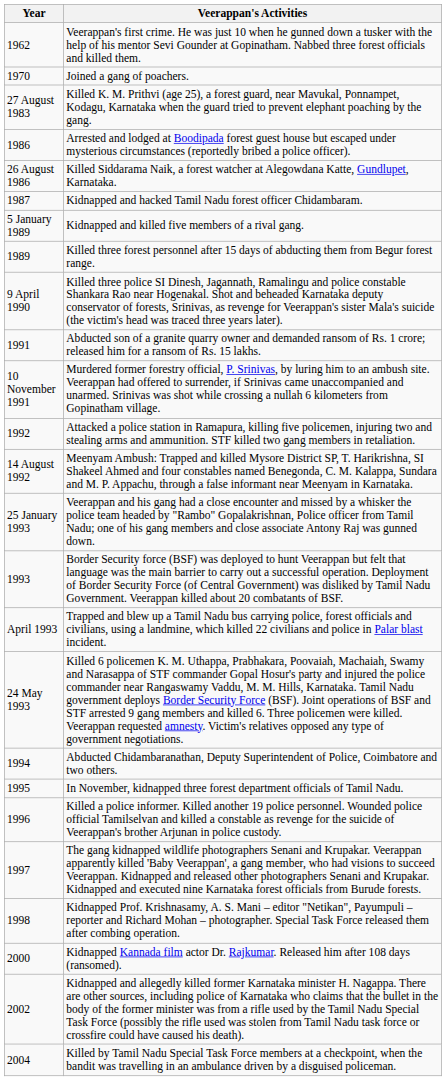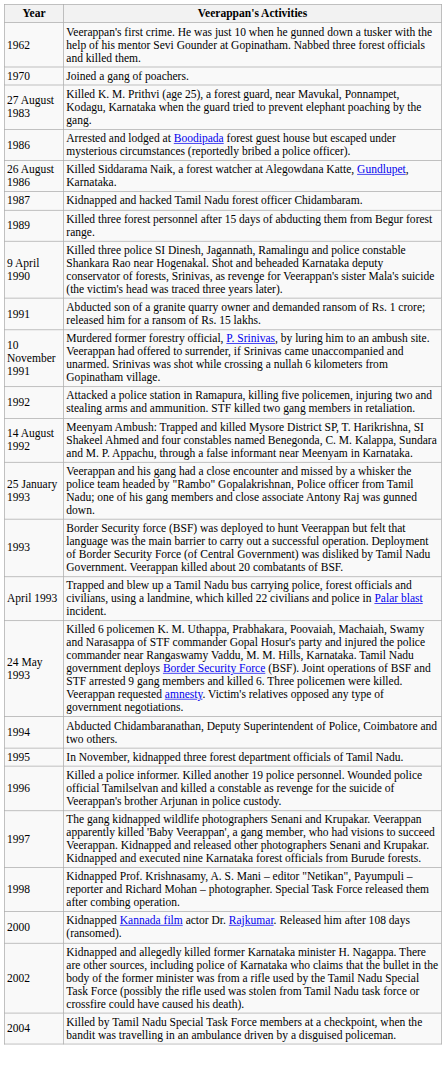- row: 5 January 1989 | Kidnapped and killed five members of a rival gang.
